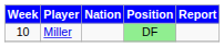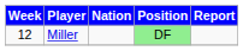Miller | Week: 10 -> 12
